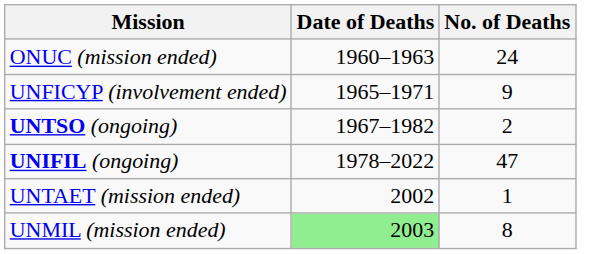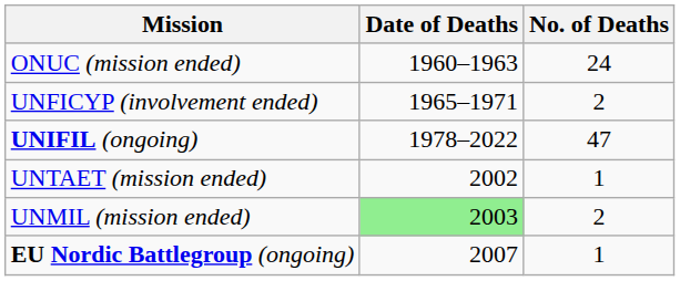UNFICYP (involvement ended) | No. of Deaths: 9 -> 2
- row: UNTSO (ongoing) | 1967–1982 | 2
UNMIL (mission ended) | No. of Deaths: 8 -> 2
+ row: EU Nordic Battlegroup (ongoing) | 2007 | 1
